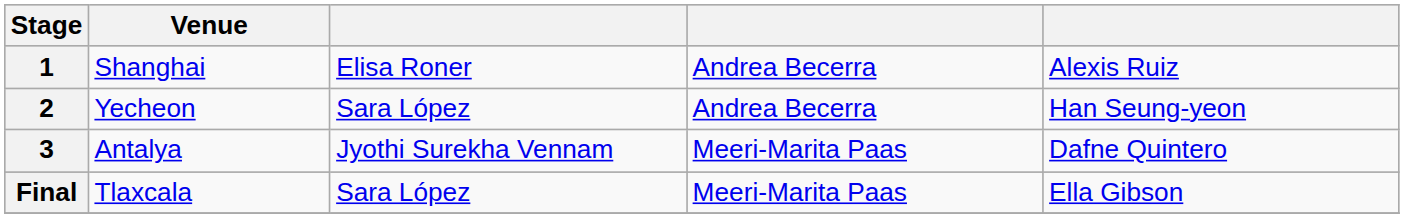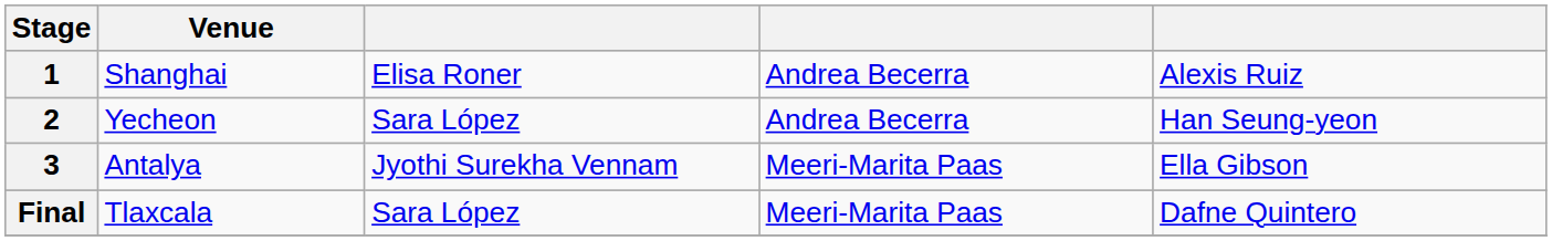3 | column 5: Dafne Quintero -> Ella Gibson
Final | column 5: Ella Gibson -> Dafne Quintero
